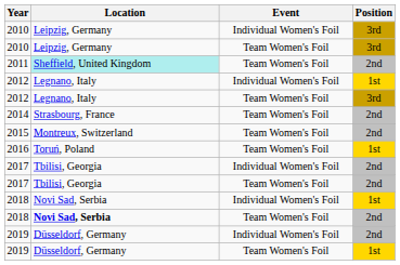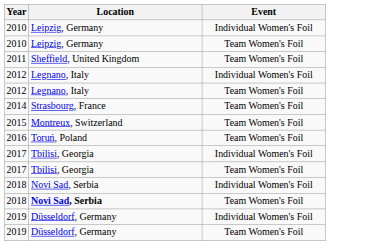- column: Position | 3rd | 3rd | 2nd | 1st | 3rd | 2nd | 2nd | 1st | 2nd | 2nd | 1st | 2nd | 2nd | 1st
2011 | Location: paleturquoise background -> no background
